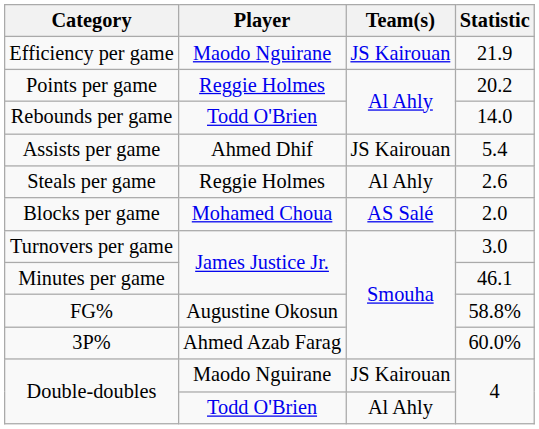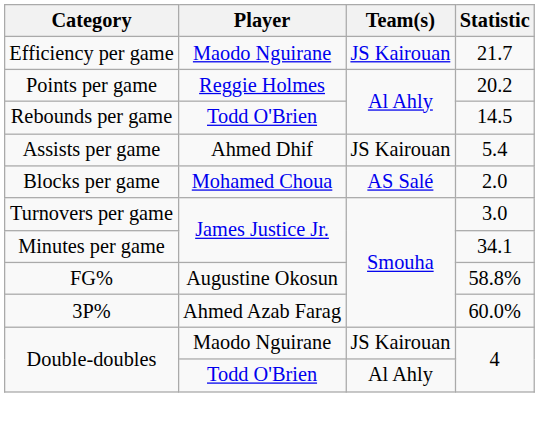Efficiency per game | Statistic: 21.9 -> 21.7
Rebounds per game | Statistic: 14.0 -> 14.5
- row: Steals per game | Reggie Holmes | Al Ahly | 2.6
Minutes per game | Statistic: 46.1 -> 34.1
